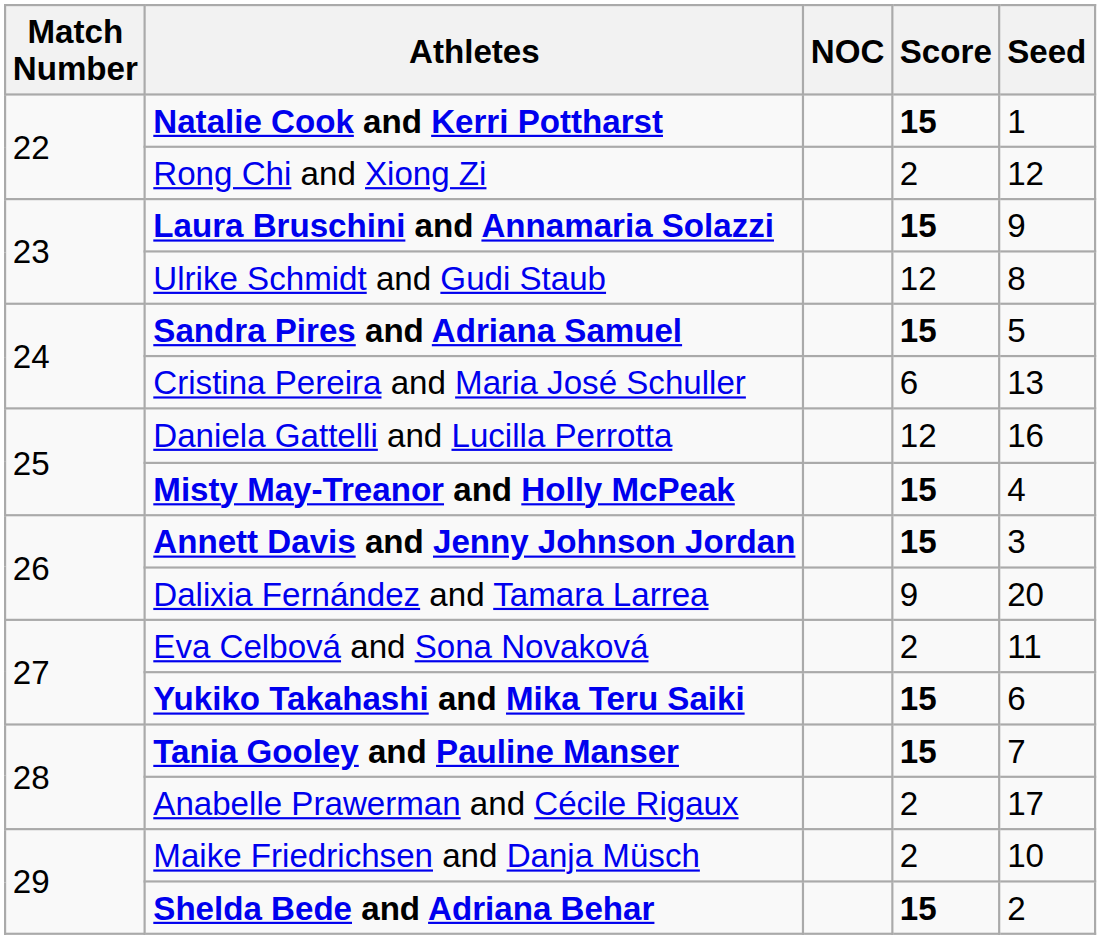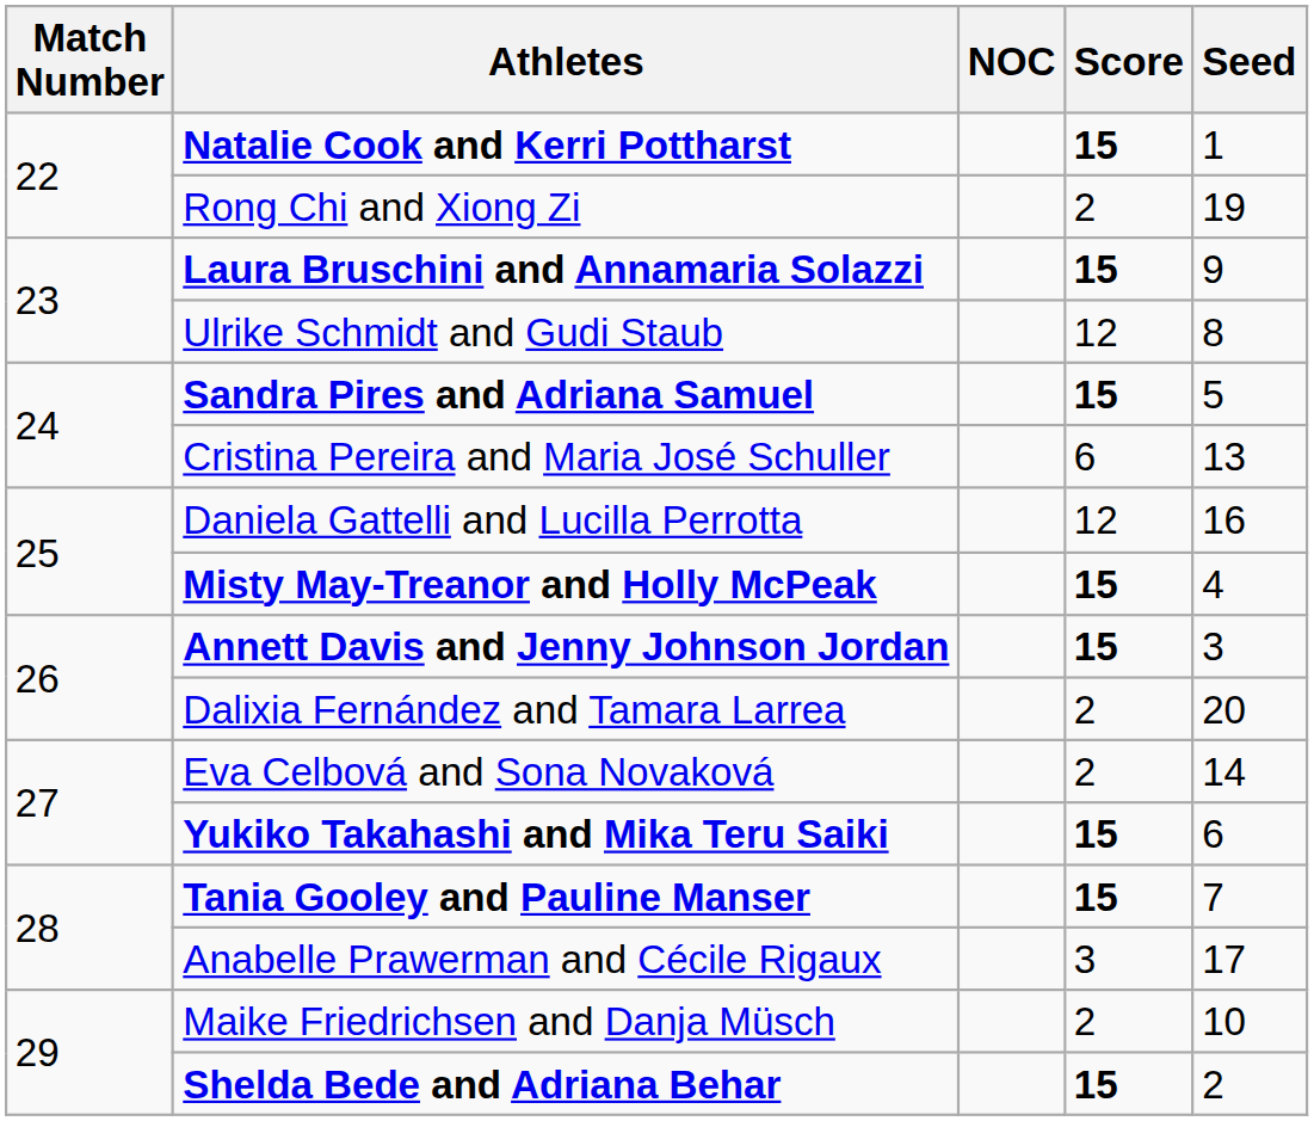Rong Chi and Xiong Zi | Seed: 12 -> 19
Dalixia Fernández and Tamara Larrea | Score: 9 -> 2
Eva Celbová and Sona Novaková | Seed: 11 -> 14
Anabelle Prawerman and Cécile Rigaux | Score: 2 -> 3
